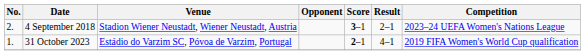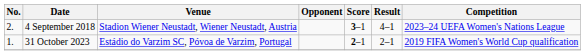4 September 2018 | Result: 2–1 -> 4–1
31 October 2023 | Result: 4–1 -> 2–1
